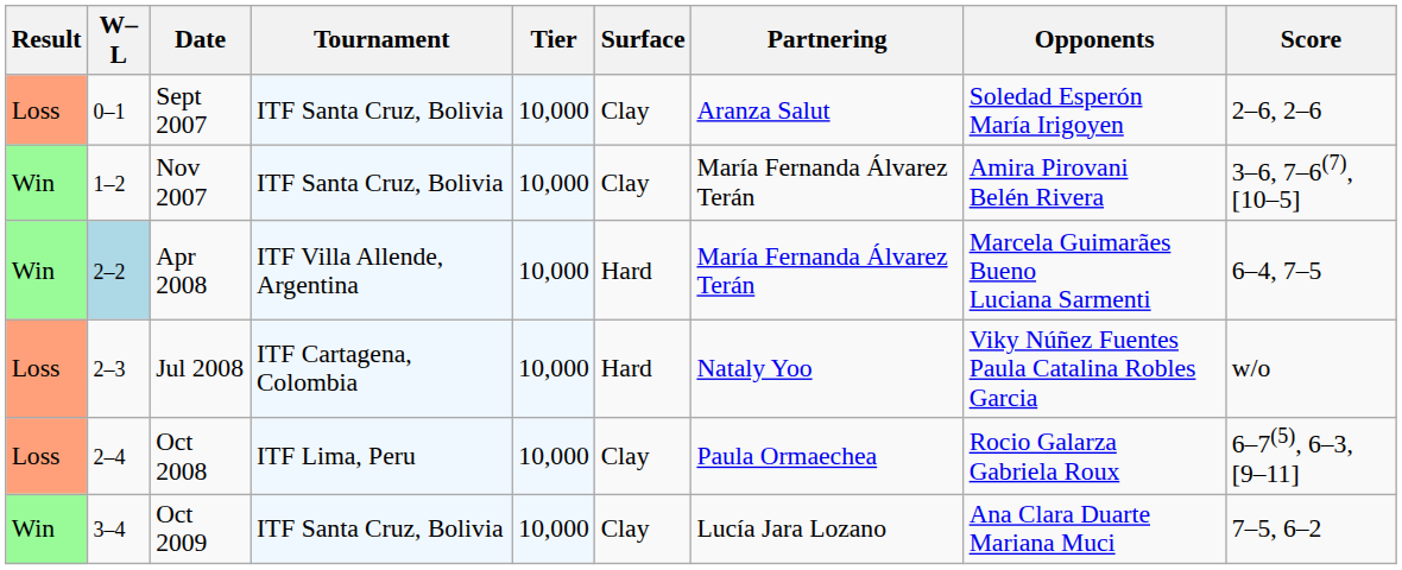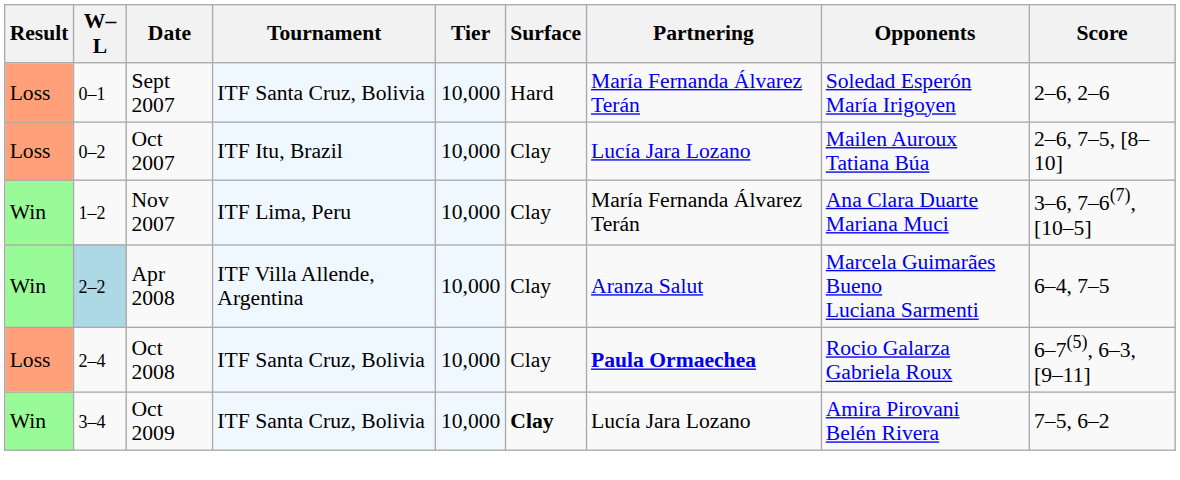Sept 2007 | Surface: Clay -> Hard
Sept 2007 | Partnering: Aranza Salut -> María Fernanda Álvarez Terán
+ row: Loss | 0–2 | Oct 2007 | ITF Itu, Brazil | 10,000 | Clay | Lucía Jara Lozano | Mailen Auroux Tatiana Búa | 2–6, 7–5, [8–10]
Nov 2007 | Tournament: ITF Santa Cruz, Bolivia -> ITF Lima, Peru
Nov 2007 | Opponents: Amira Pirovani Belén Rivera -> Ana Clara Duarte Mariana Muci
Apr 2008 | Surface: Hard -> Clay
Apr 2008 | Partnering: María Fernanda Álvarez Terán -> Aranza Salut
- row: Loss | 2–3 | Jul 2008 | ITF Cartagena, Colombia | 10,000 | Hard | Nataly Yoo | Viky Núñez Fuentes Paula Catalina Robles Garcia | w/o
Oct 2008 | Tournament: ITF Lima, Peru -> ITF Santa Cruz, Bolivia
Oct 2008 | Partnering: normal -> bold
Oct 2009 | Surface: normal -> bold
Oct 2009 | Opponents: Ana Clara Duarte Mariana Muci -> Amira Pirovani Belén Rivera
